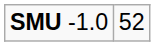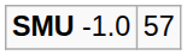SMU -1.0 | column 2: 52 -> 57
